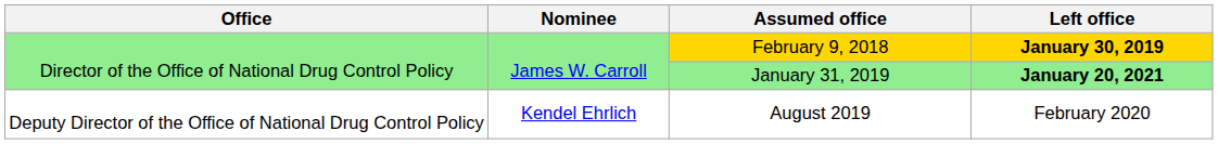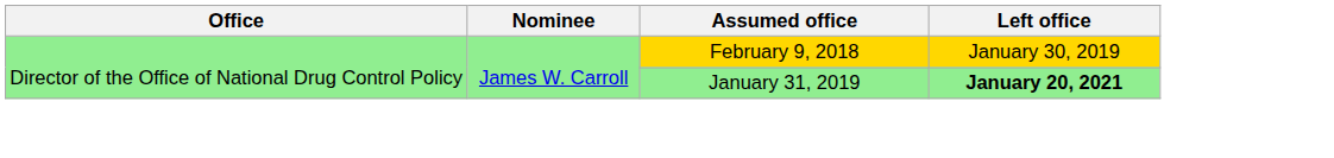February 9, 2018 | Left office: bold -> normal
- row: Deputy Director of the Office of National Drug Control Policy | Kendel Ehrlich | August 2019 | February 2020
